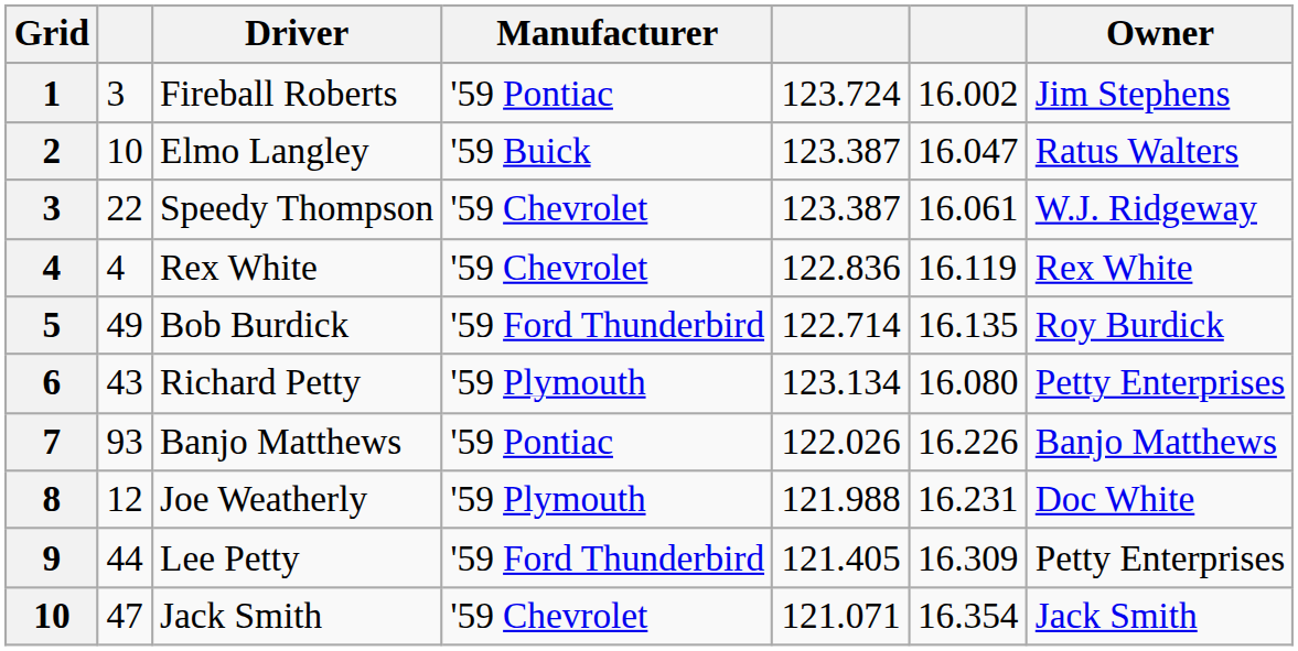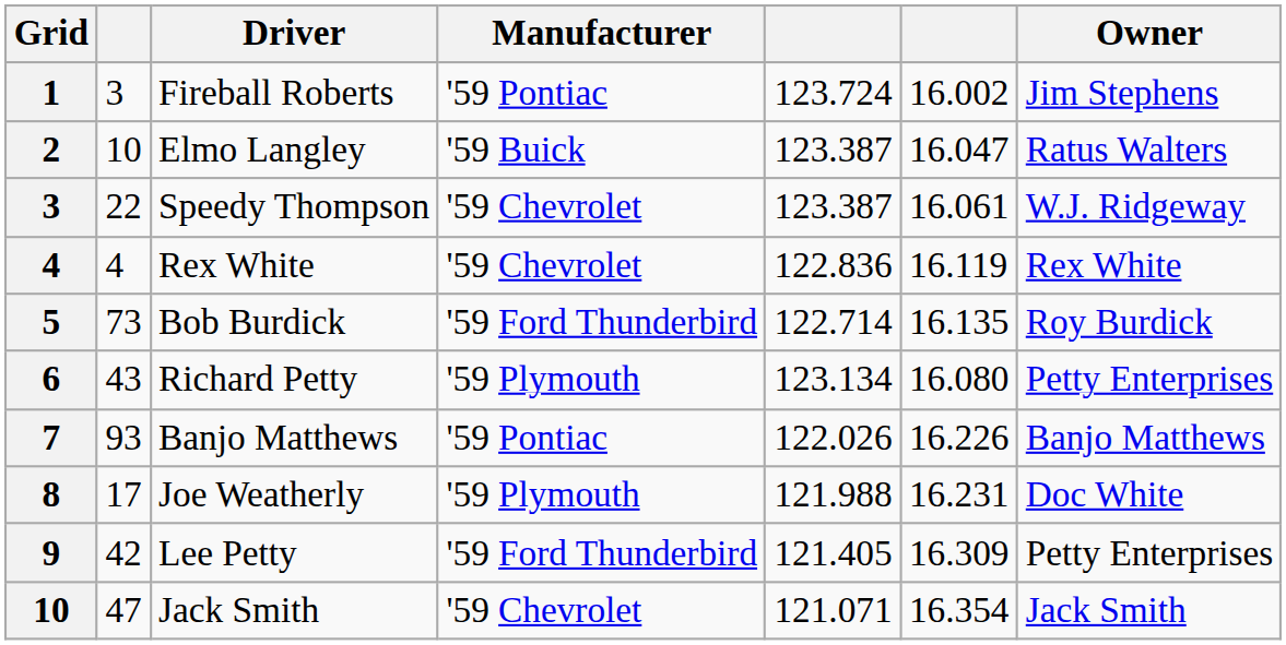5 | column 2: 49 -> 73
8 | column 2: 12 -> 17
9 | column 2: 44 -> 42
